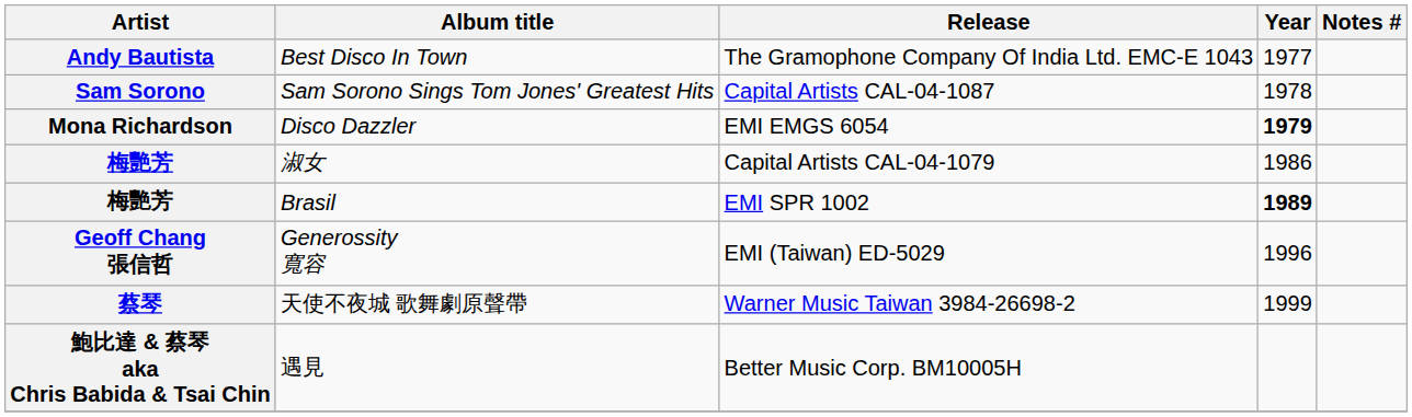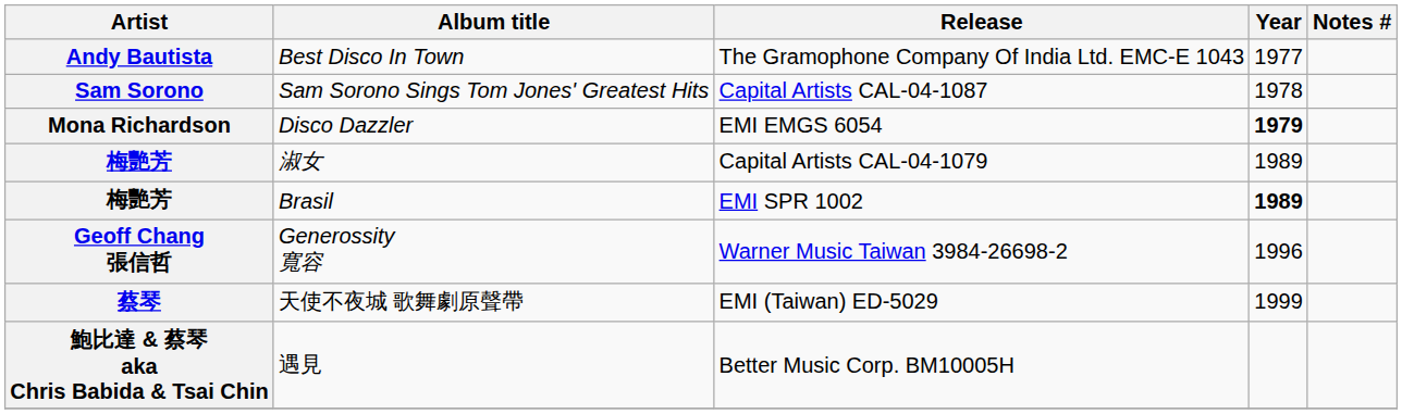淑女 | Year: 1986 -> 1989
Generossity 寬容 | Release: EMI (Taiwan) ED-5029 -> Warner Music Taiwan 3984-26698-2
天使不夜城 歌舞劇原聲帶 | Release: Warner Music Taiwan 3984-26698-2 -> EMI (Taiwan) ED-5029
